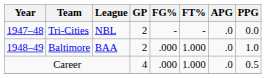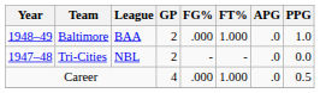rows swapped: Tri-Cities <-> Baltimore
